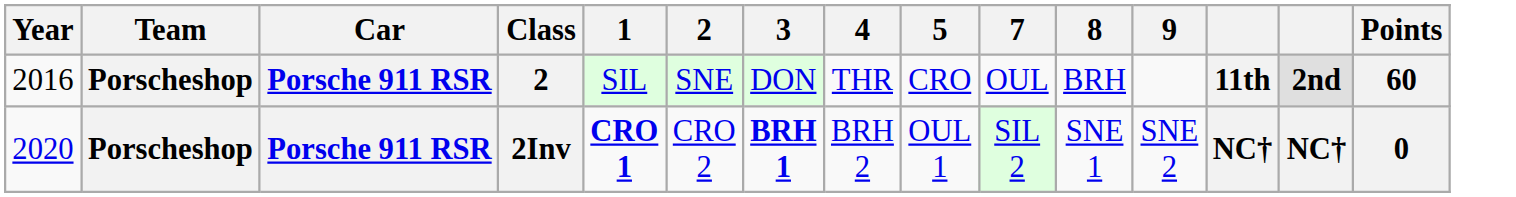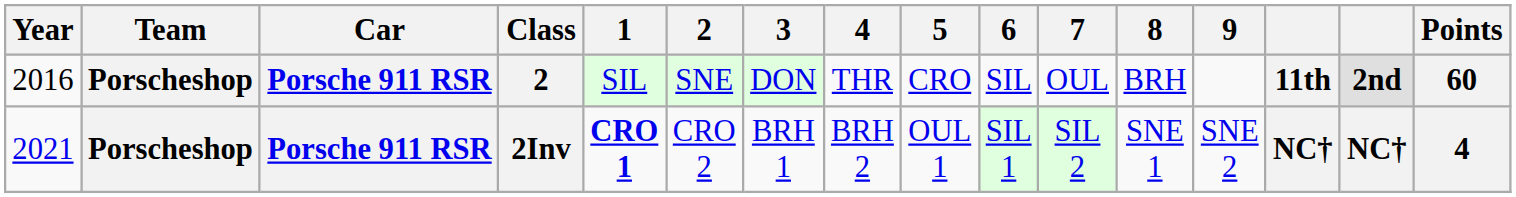+ column: 6 | SIL | SIL 1
2Inv | Year: 2020 -> 2021
2Inv | 3: bold -> normal
2Inv | Points: 0 -> 4
